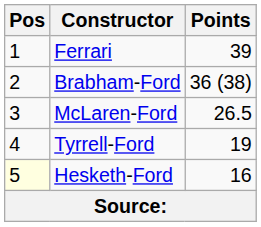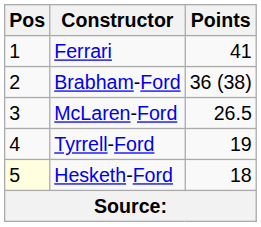Ferrari | Points: 39 -> 41
Hesketh-Ford | Points: 16 -> 18
